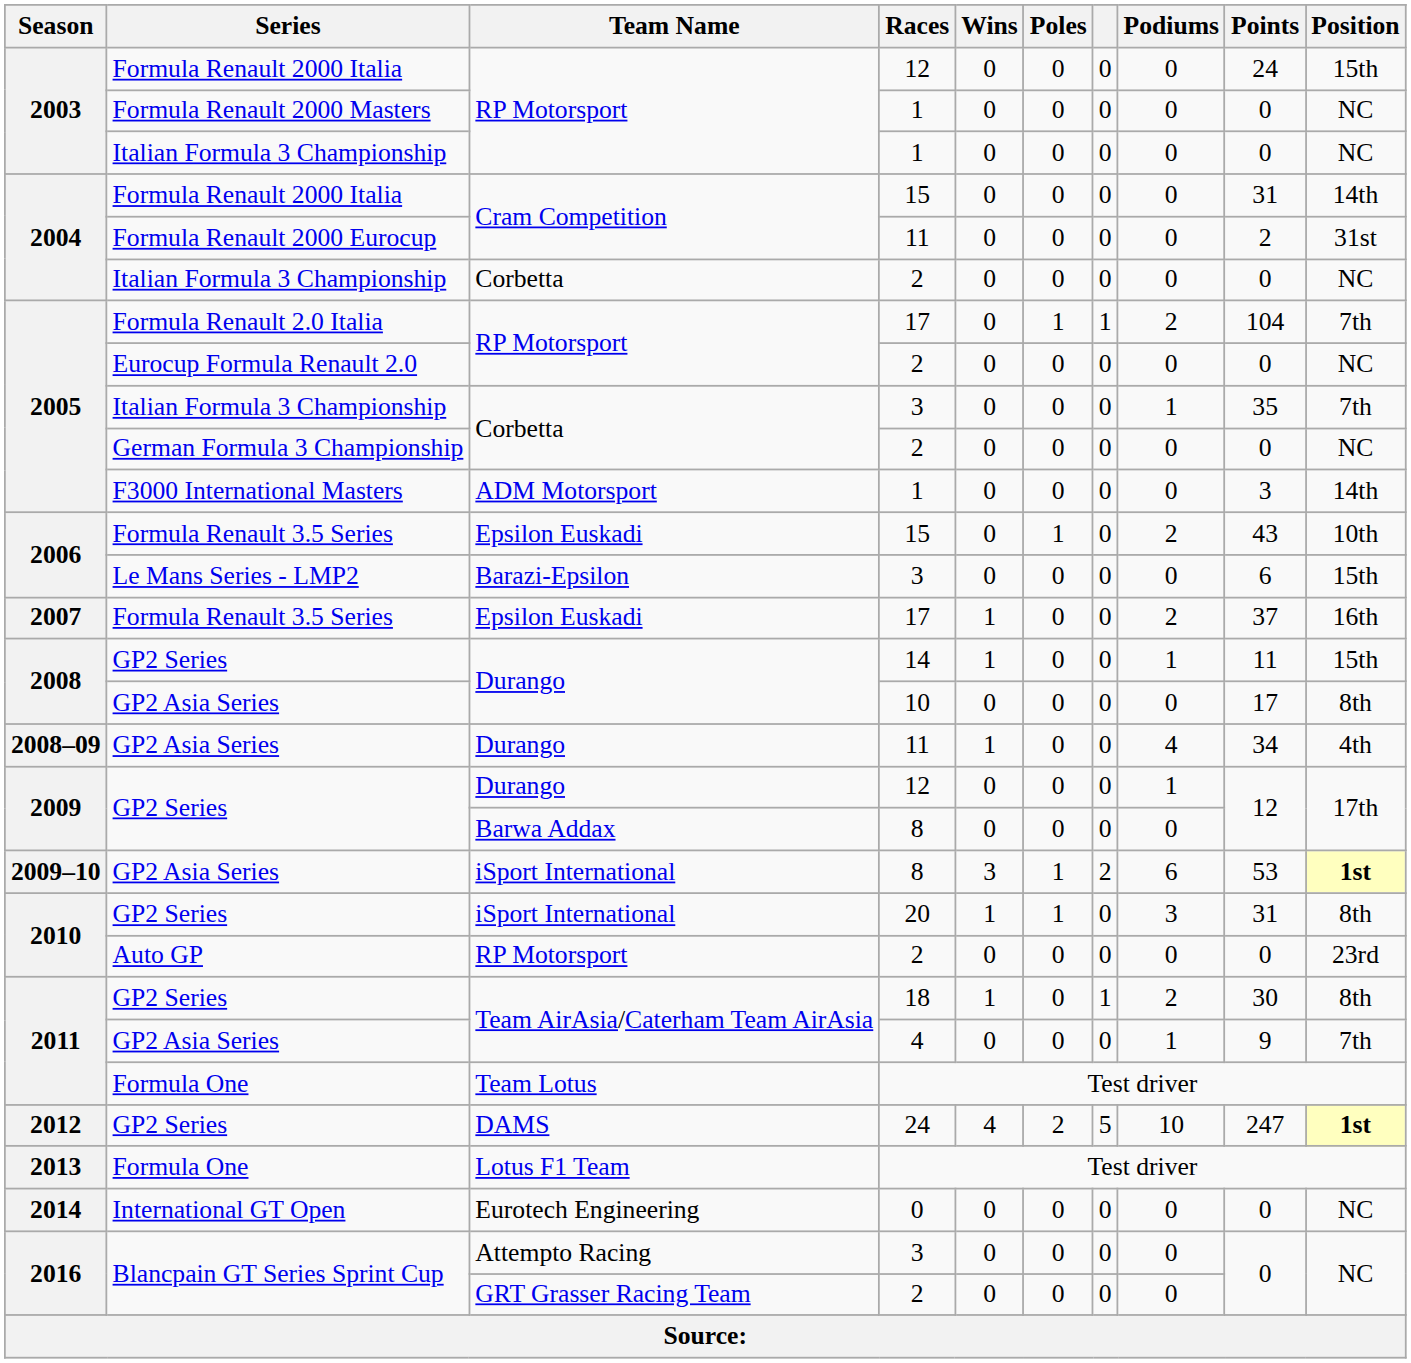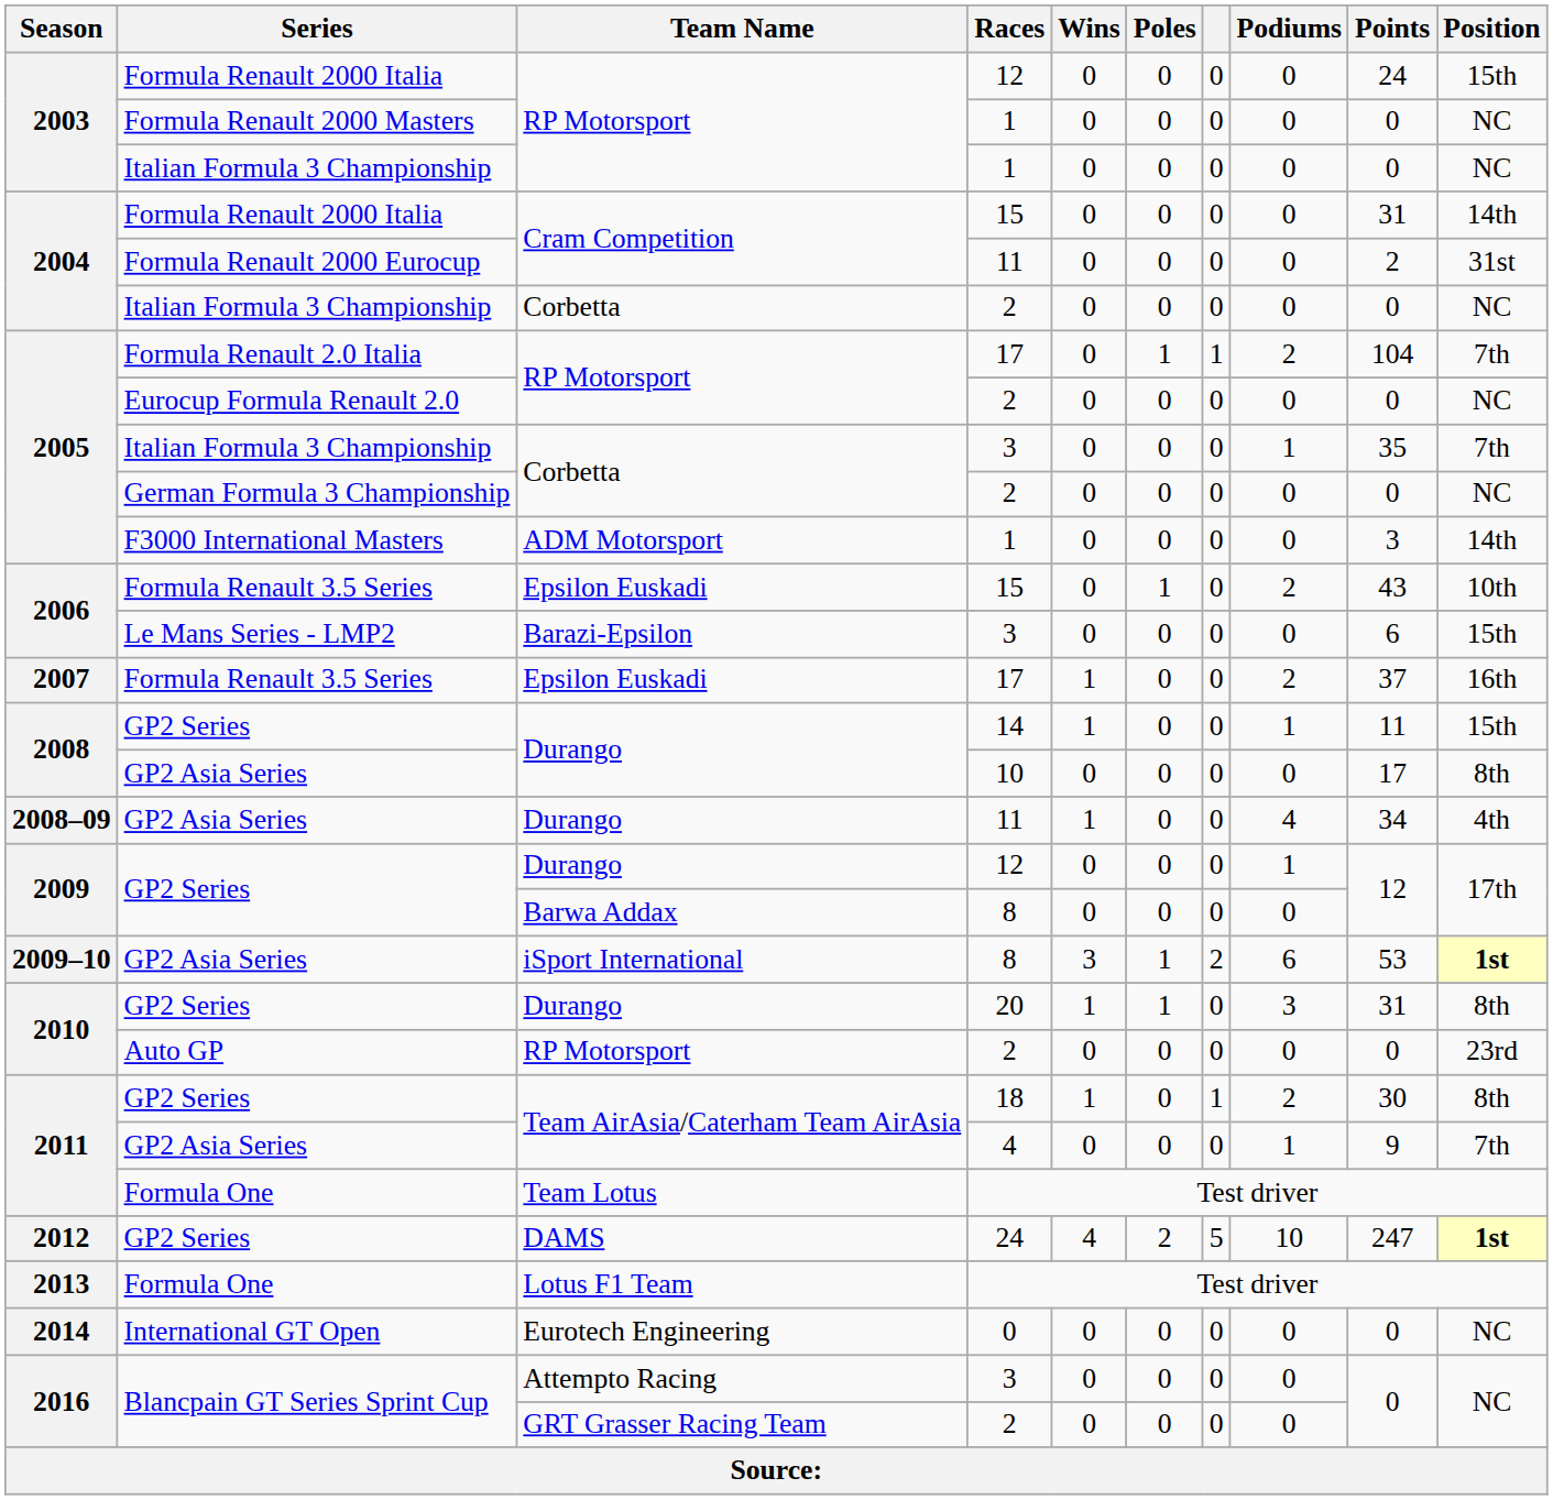GP2 Series / 20 | Team Name: iSport International -> Durango
